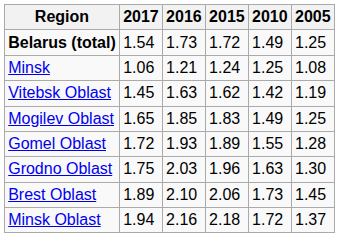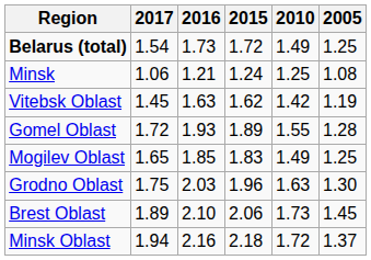rows swapped: Mogilev Oblast <-> Gomel Oblast
